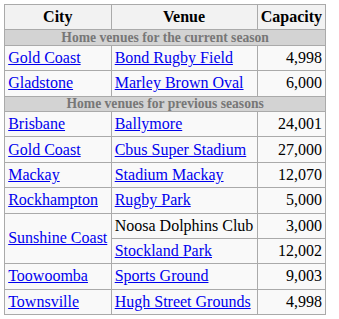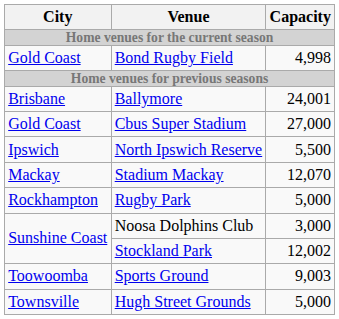- row: Gladstone | Marley Brown Oval | 6,000
+ row: Ipswich | North Ipswich Reserve | 5,500
Hugh Street Grounds | Capacity: 4,998 -> 5,000
